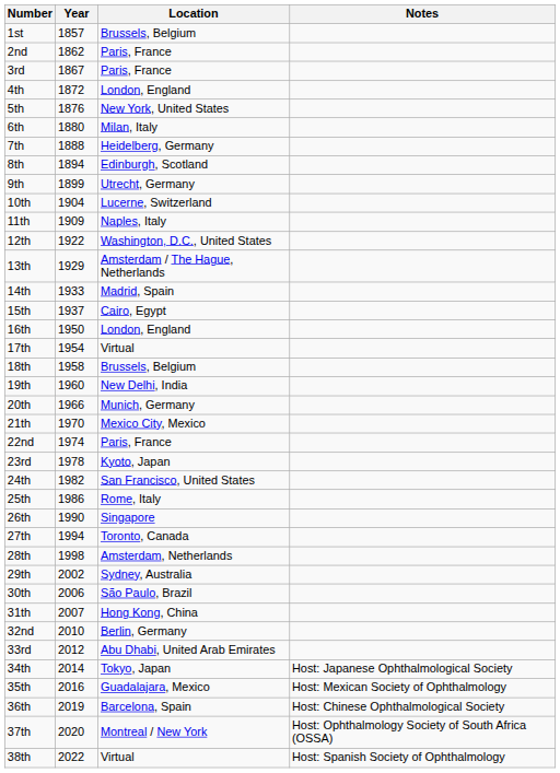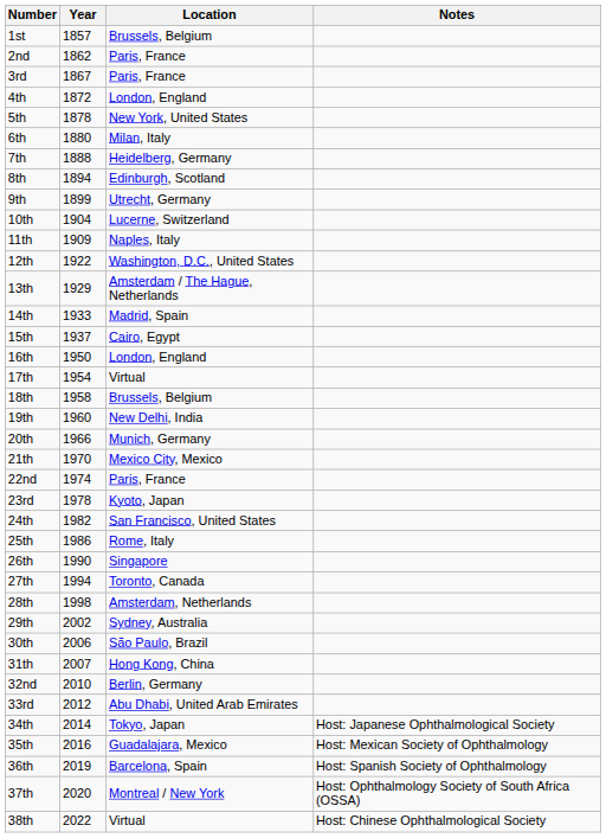5th | Year: 1876 -> 1878
36th | Notes: Host: Chinese Ophthalmological Society -> Host: Spanish Society of Ophthalmology
38th | Notes: Host: Spanish Society of Ophthalmology -> Host: Chinese Ophthalmological Society
